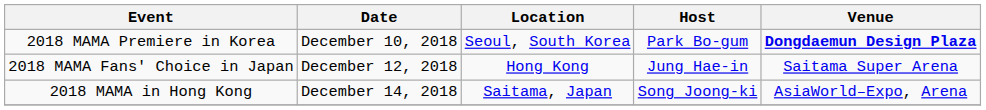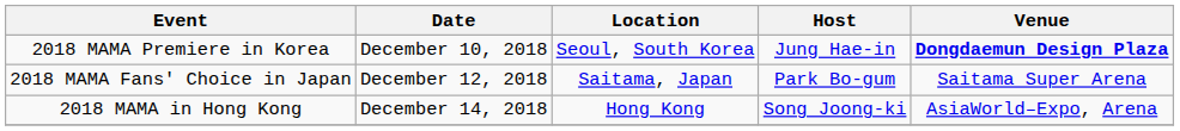2018 MAMA Premiere in Korea | Host: Park Bo-gum -> Jung Hae-in
2018 MAMA Fans' Choice in Japan | Location: Hong Kong -> Saitama, Japan
2018 MAMA Fans' Choice in Japan | Host: Jung Hae-in -> Park Bo-gum
2018 MAMA in Hong Kong | Location: Saitama, Japan -> Hong Kong
